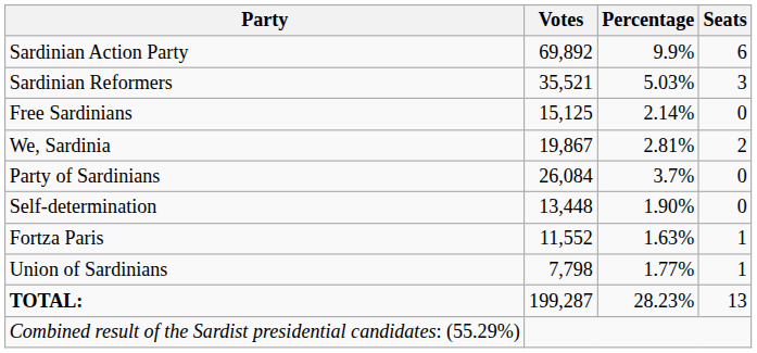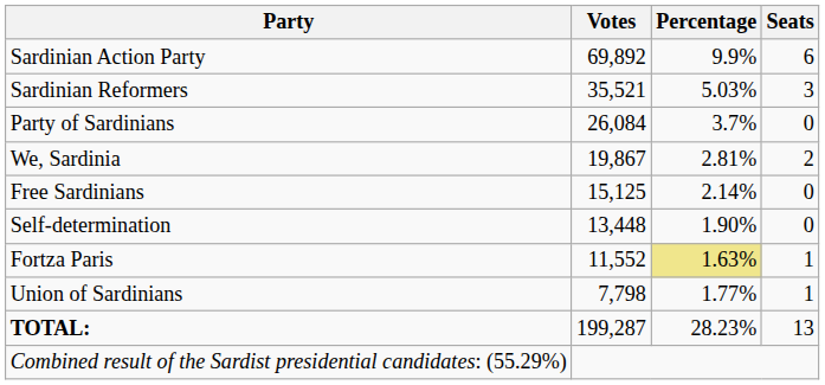rows swapped: Party of Sardinians <-> Free Sardinians
Fortza Paris | Percentage: no background -> khaki background
